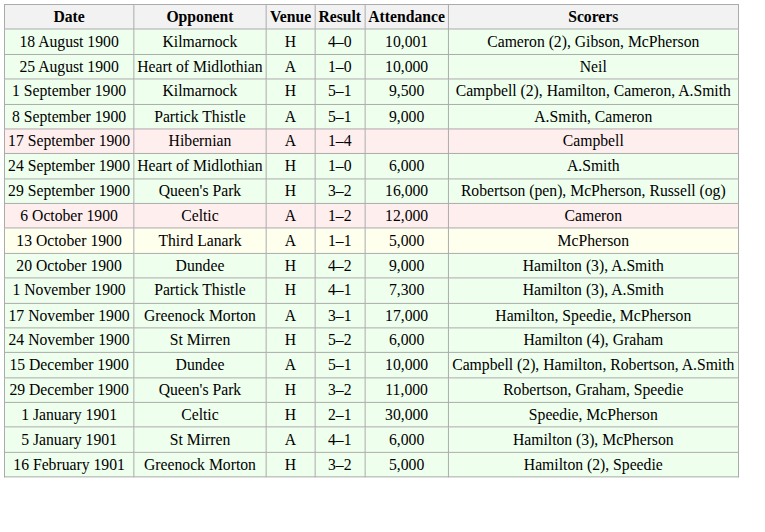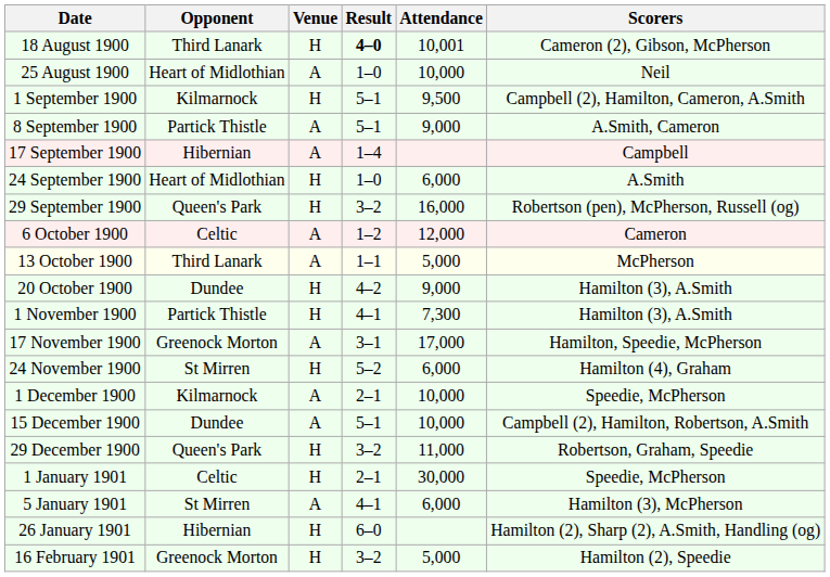18 August 1900 | Opponent: Kilmarnock -> Third Lanark
18 August 1900 | Result: normal -> bold
+ row: 1 December 1900 | Kilmarnock | A | 2–1 | 10,000 | Speedie, McPherson
+ row: 26 January 1901 | Hibernian | H | 6–0 | Hamilton (2), Sharp (2), A.Smith, Handling (og)
